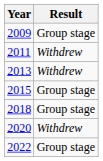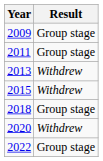2011 | Result: Withdrew -> Group stage
2015 | Result: Group stage -> Withdrew
